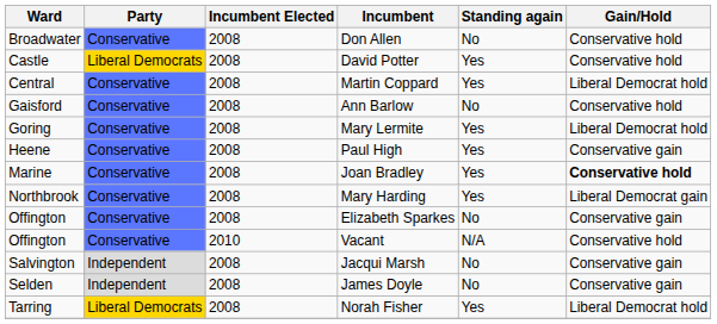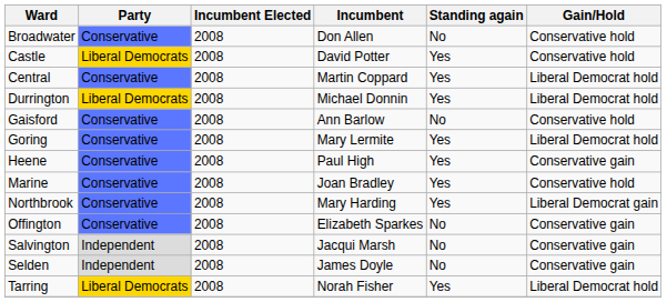+ row: Durrington | Liberal Democrats | 2008 | Michael Donnin | Yes | Liberal Democrat hold
Joan Bradley | Gain/Hold: bold -> normal
- row: Offington | Conservative | 2010 | Vacant | N/A | Conservative hold
